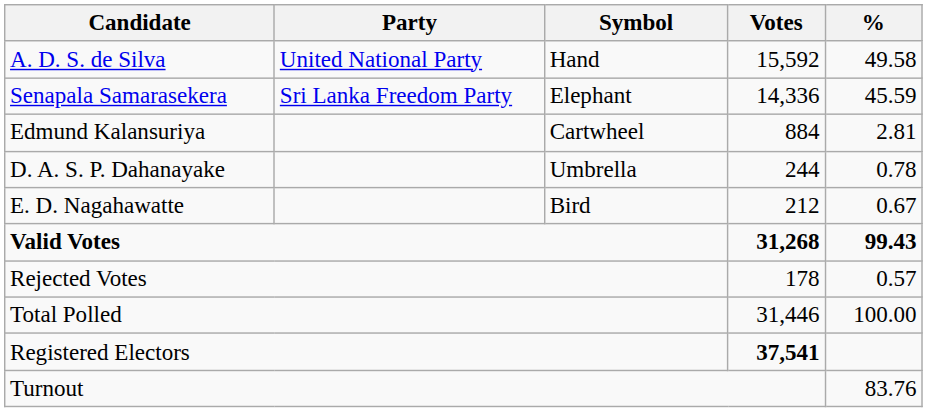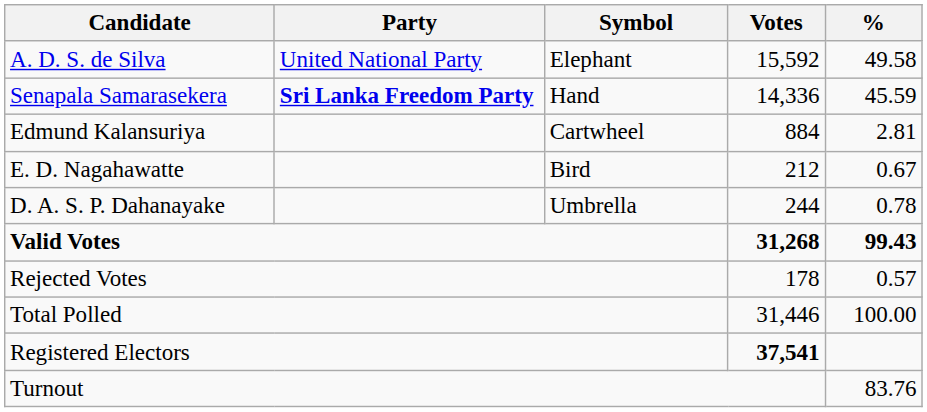A. D. S. de Silva | Symbol: Hand -> Elephant
Senapala Samarasekera | Party: normal -> bold
Senapala Samarasekera | Symbol: Elephant -> Hand
rows swapped: D. A. S. P. Dahanayake <-> E. D. Nagahawatte
